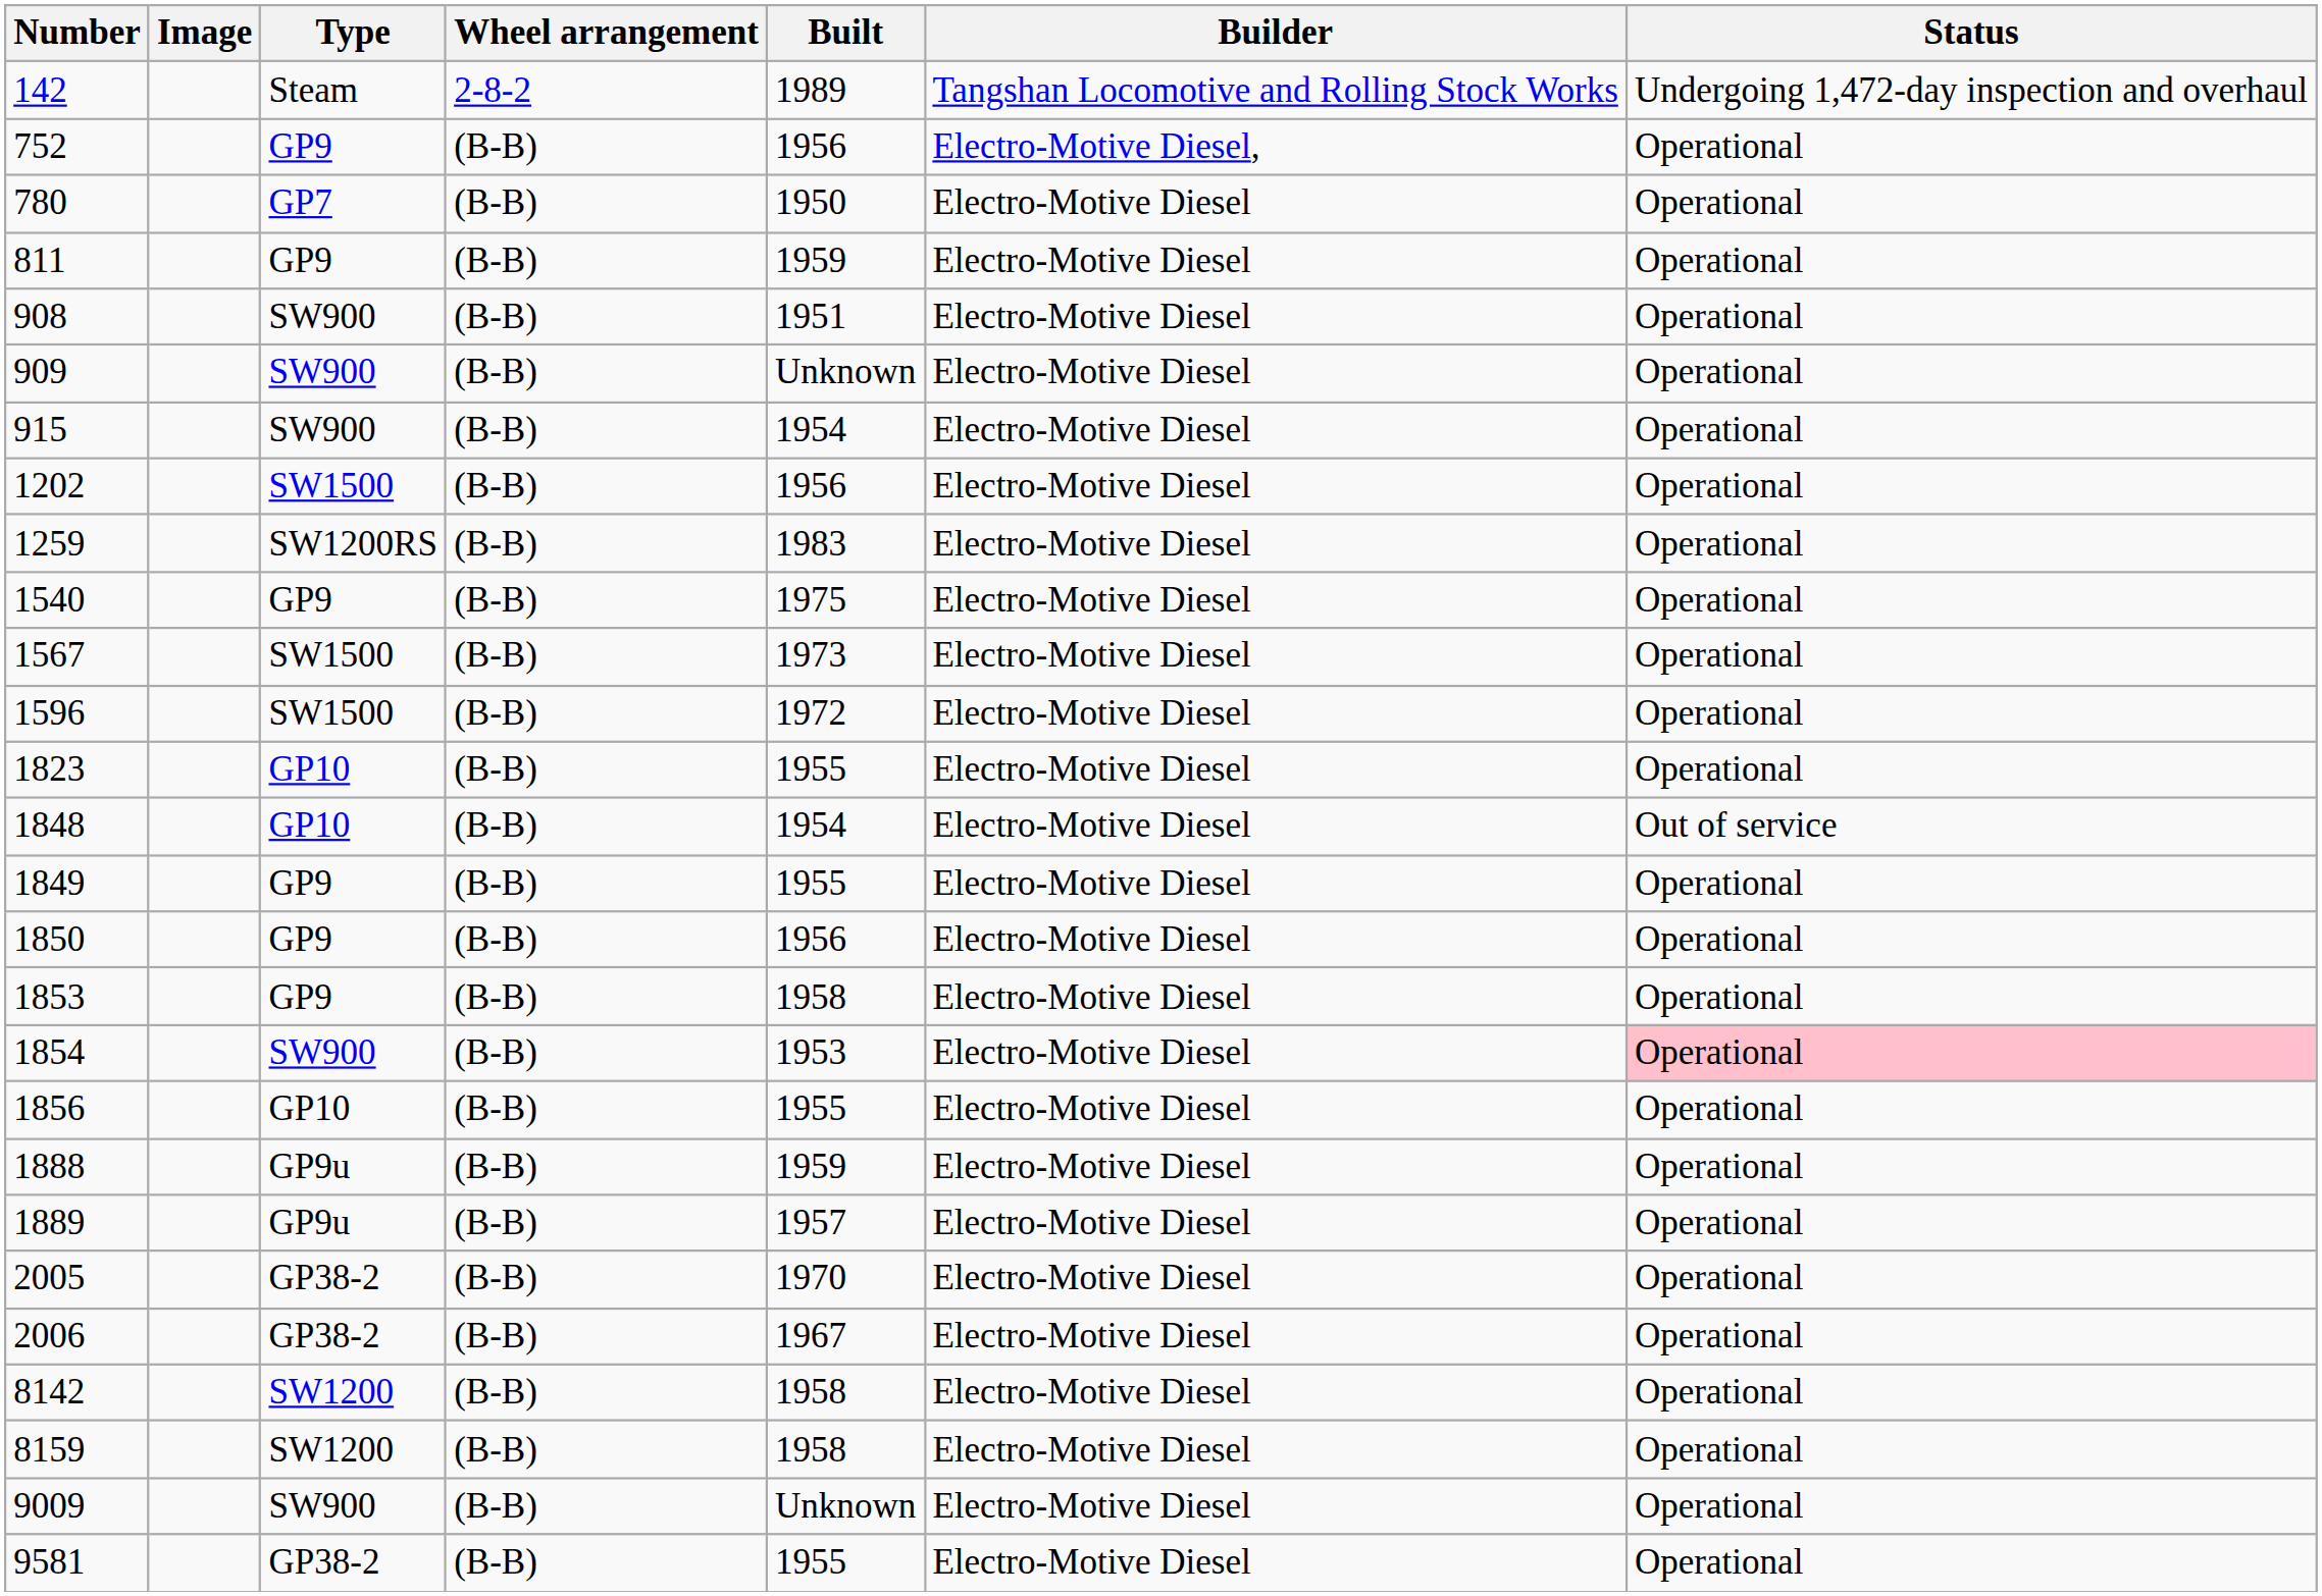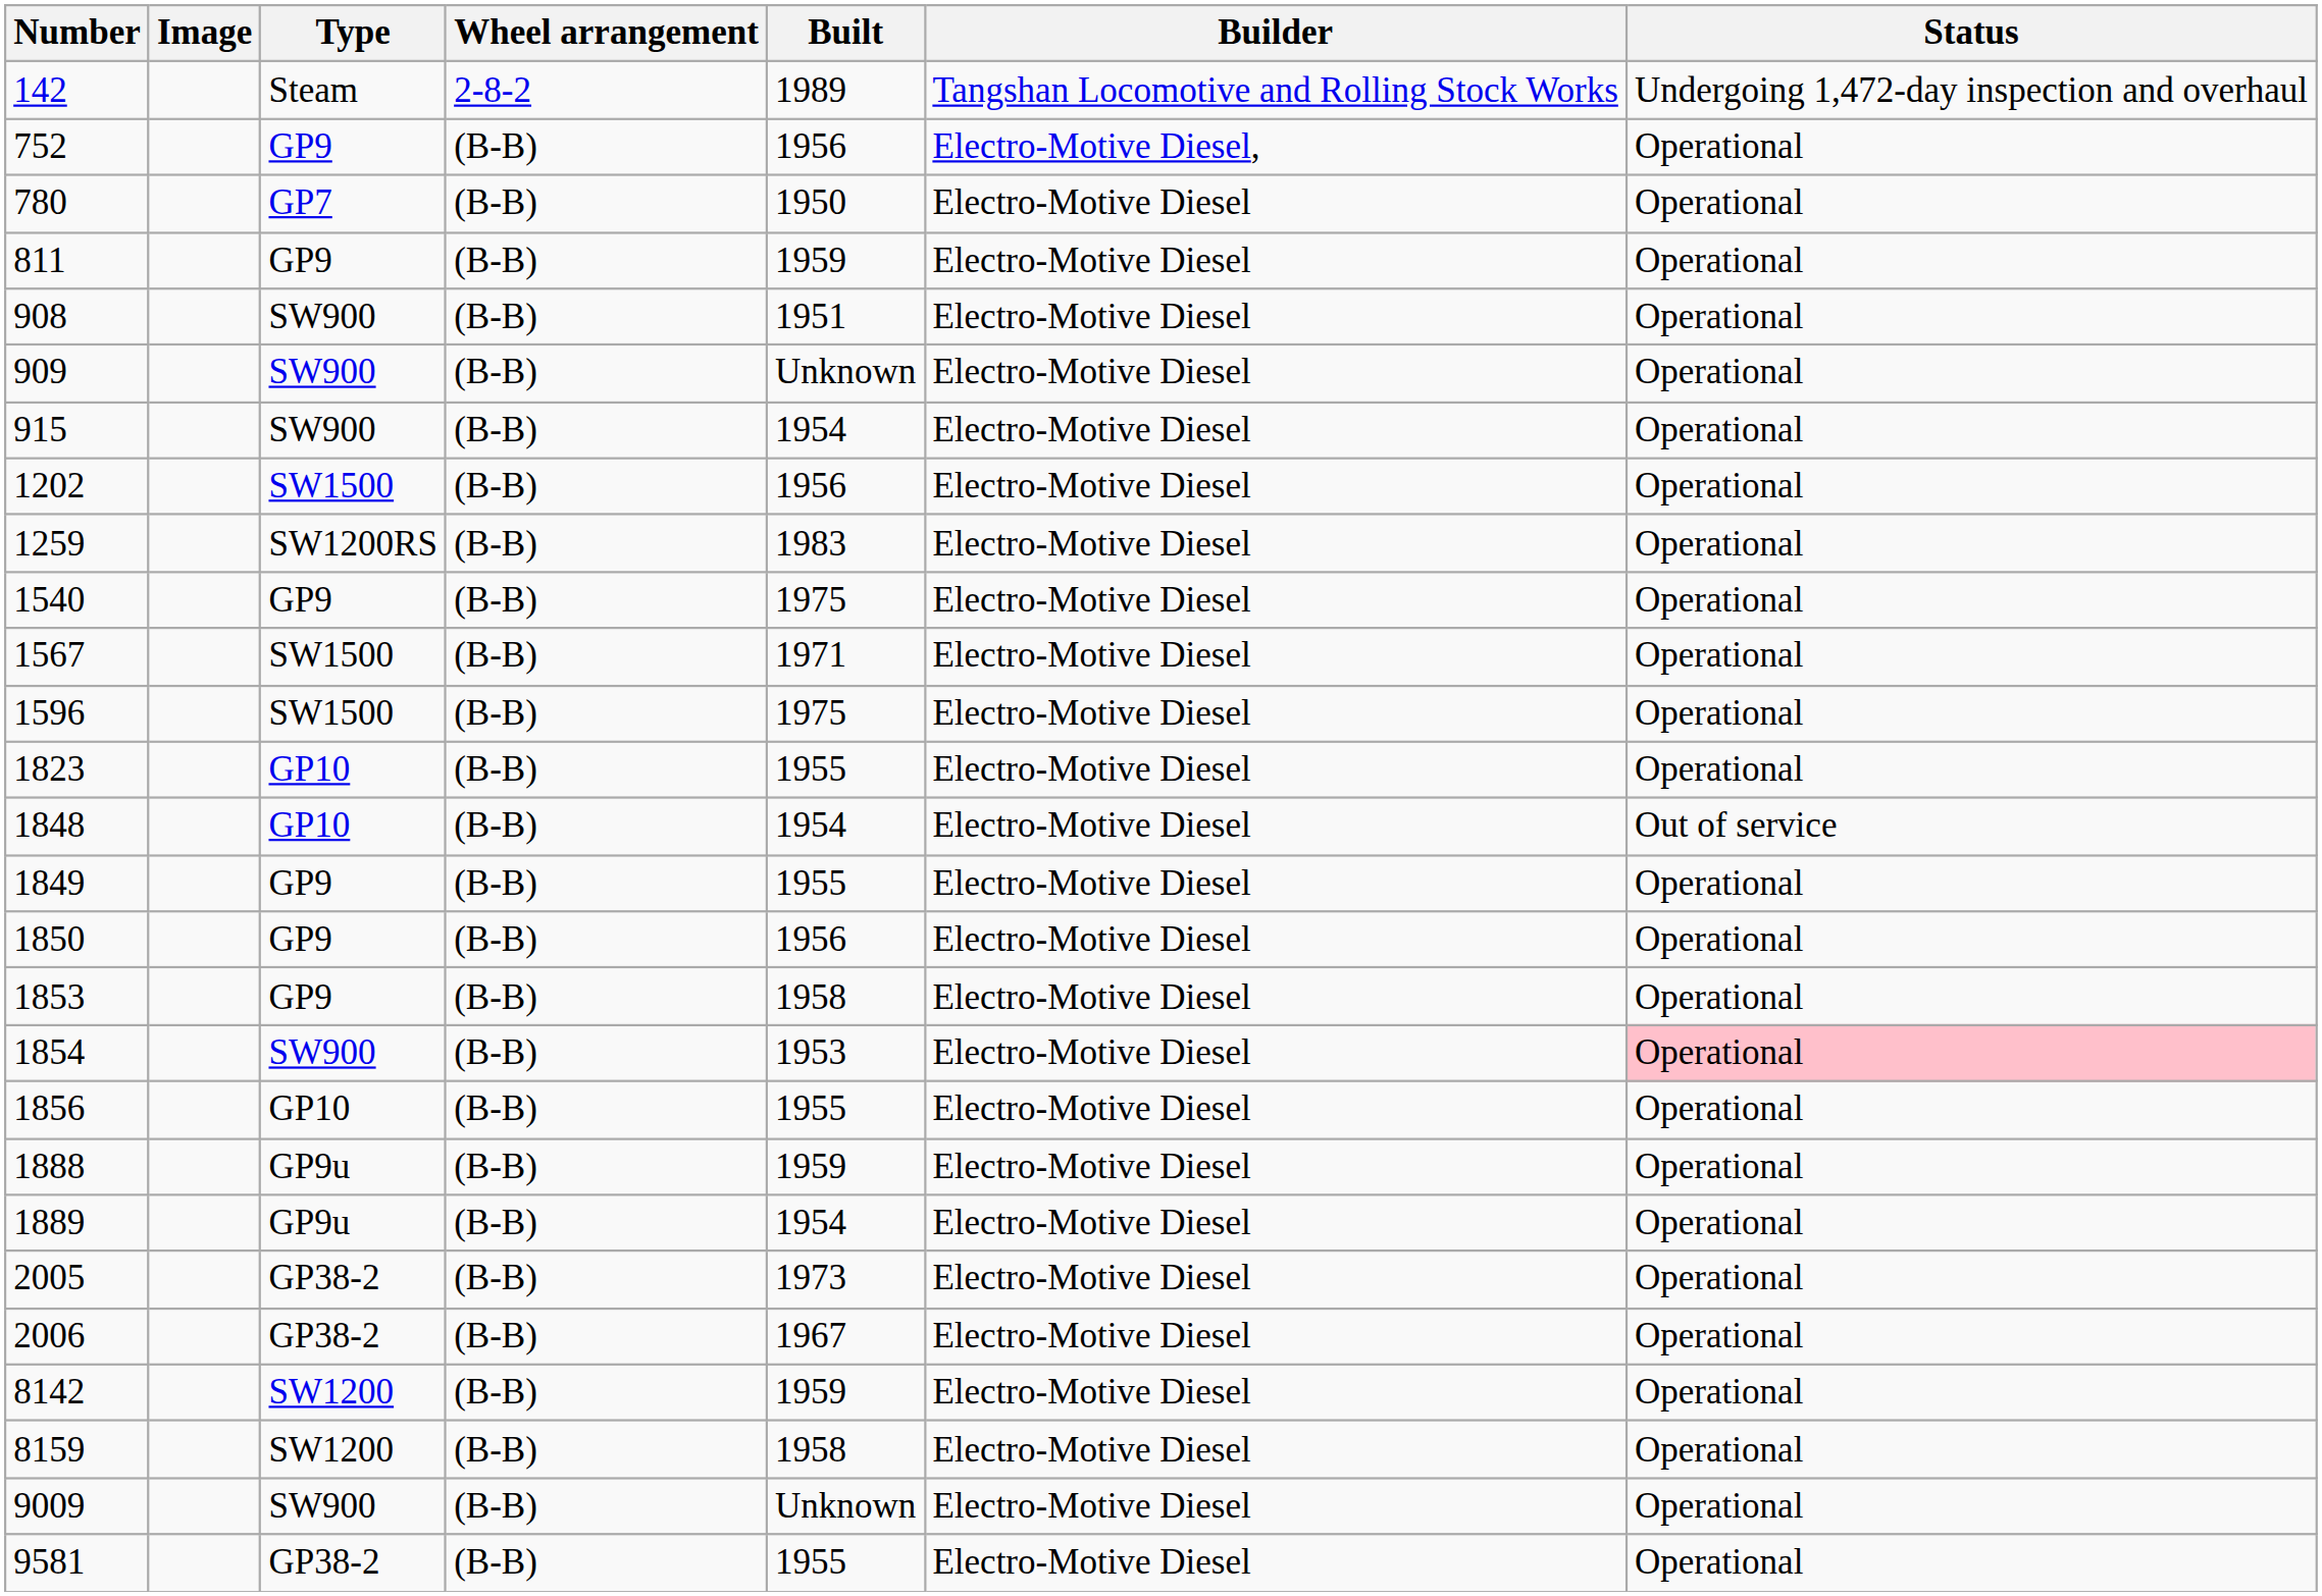1567 | Built: 1973 -> 1971
1596 | Built: 1972 -> 1975
1889 | Built: 1957 -> 1954
2005 | Built: 1970 -> 1973
8142 | Built: 1958 -> 1959
